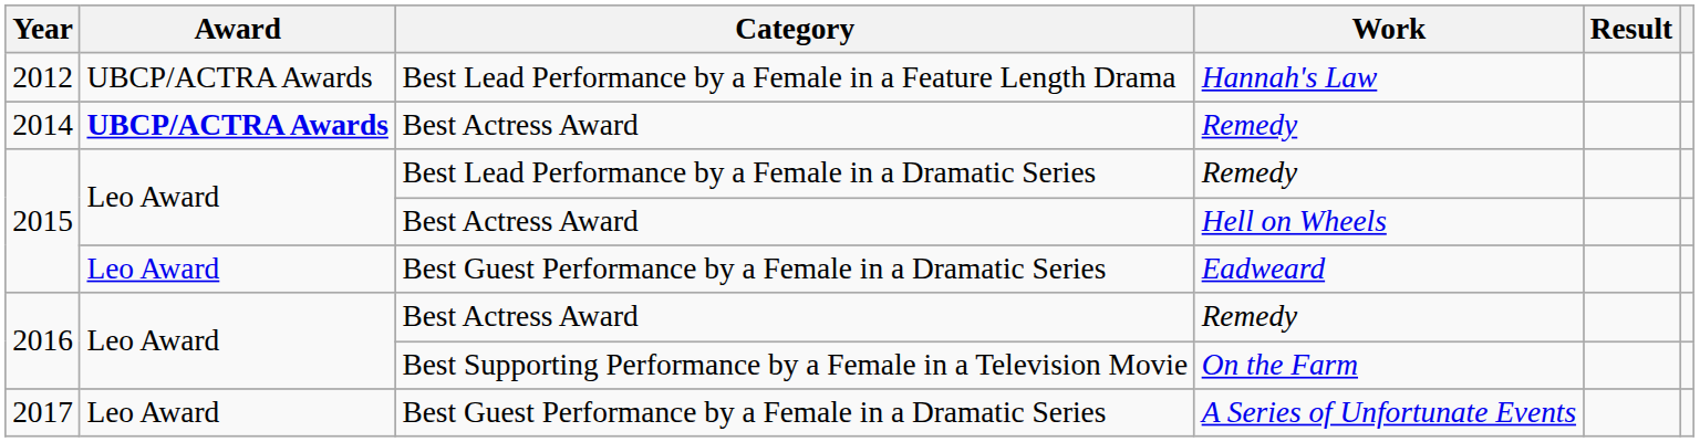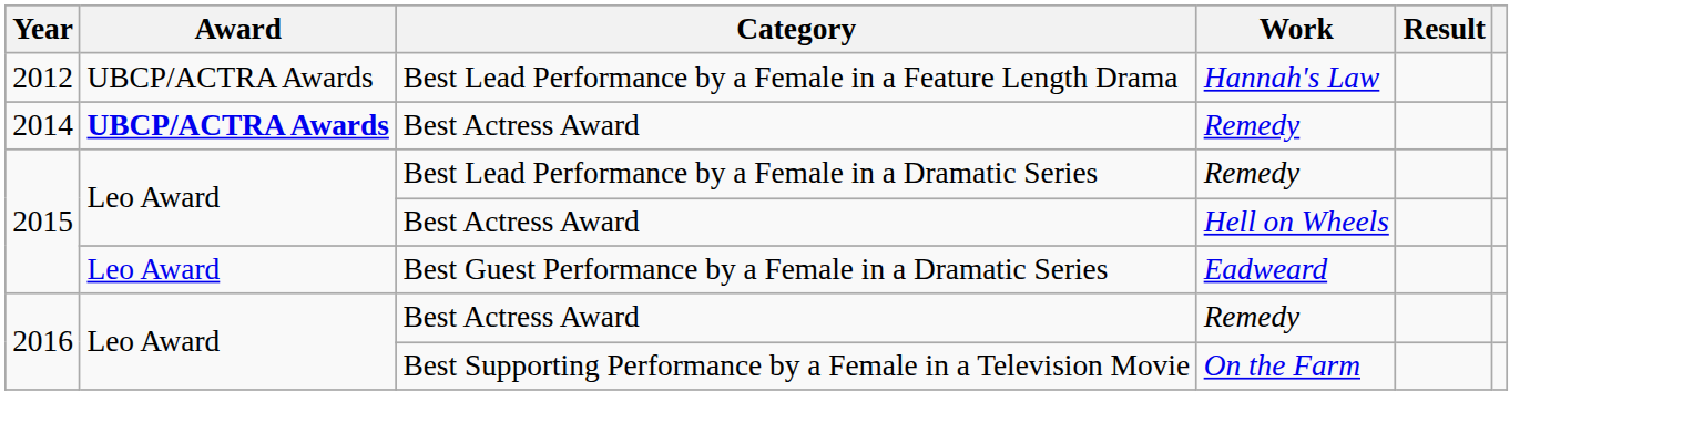- row: 2017 | Leo Award | Best Guest Performance by a Female in a Dramatic Series | A Series of Unfortunate Events
